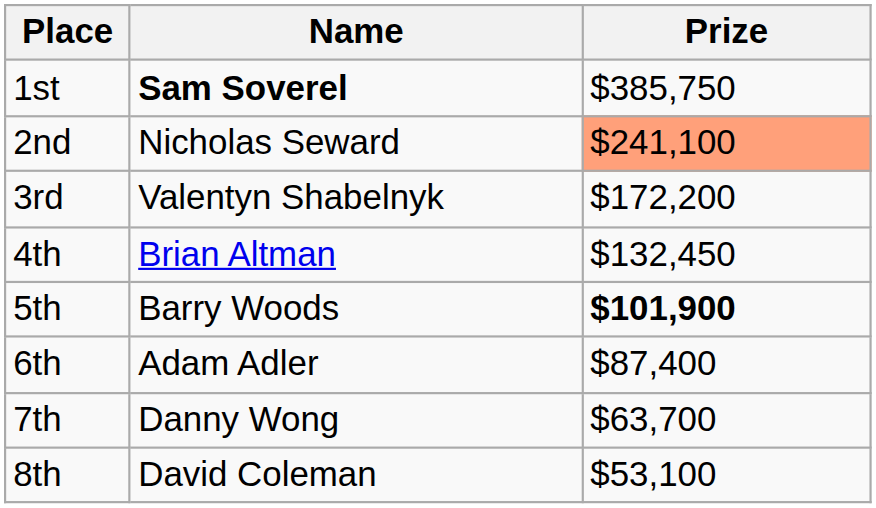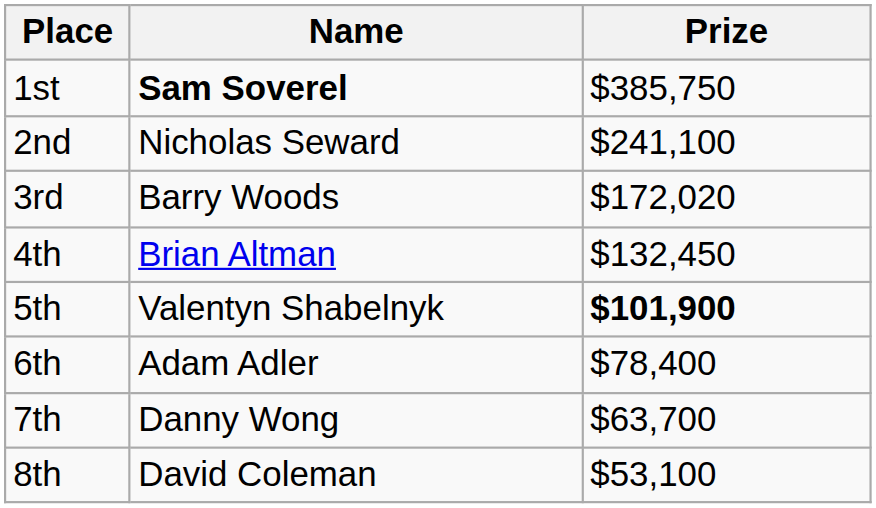2nd | Prize: lightsalmon background -> no background
3rd | Name: Valentyn Shabelnyk -> Barry Woods
3rd | Prize: $172,200 -> $172,020
5th | Name: Barry Woods -> Valentyn Shabelnyk
6th | Prize: $87,400 -> $78,400
